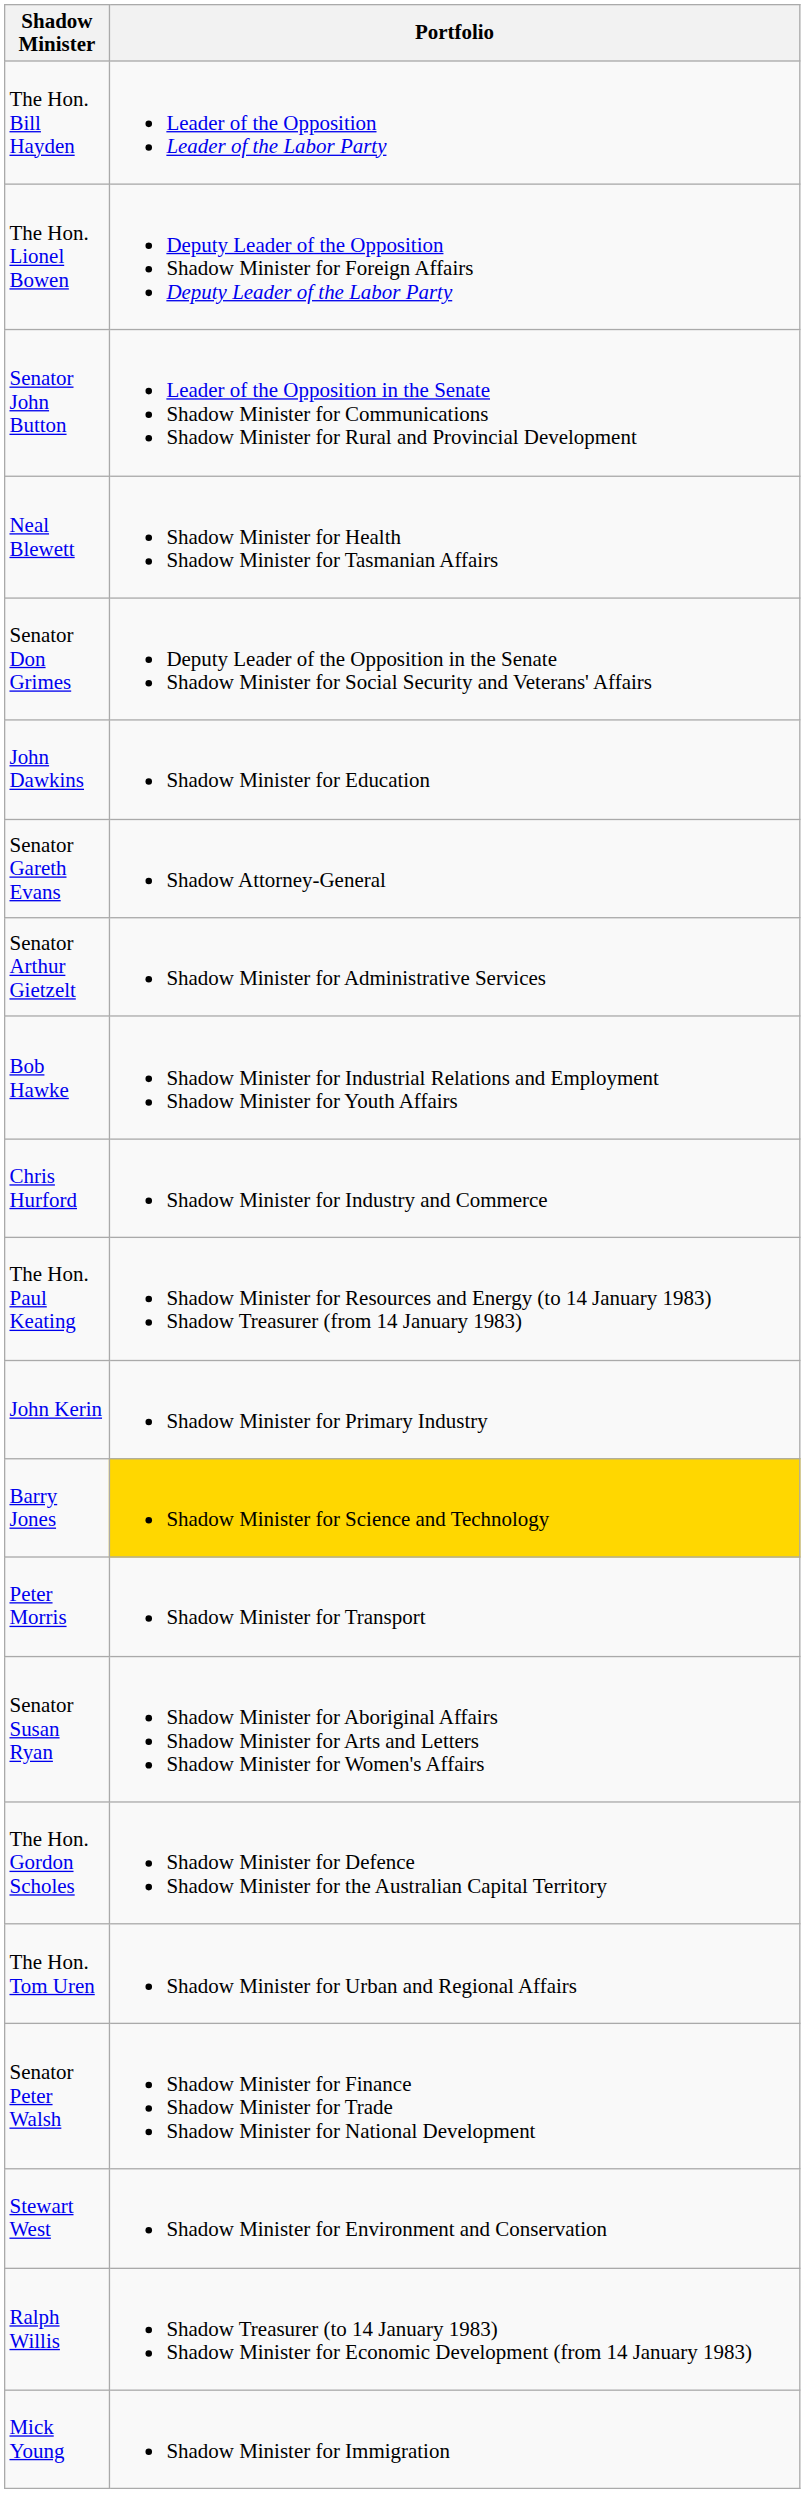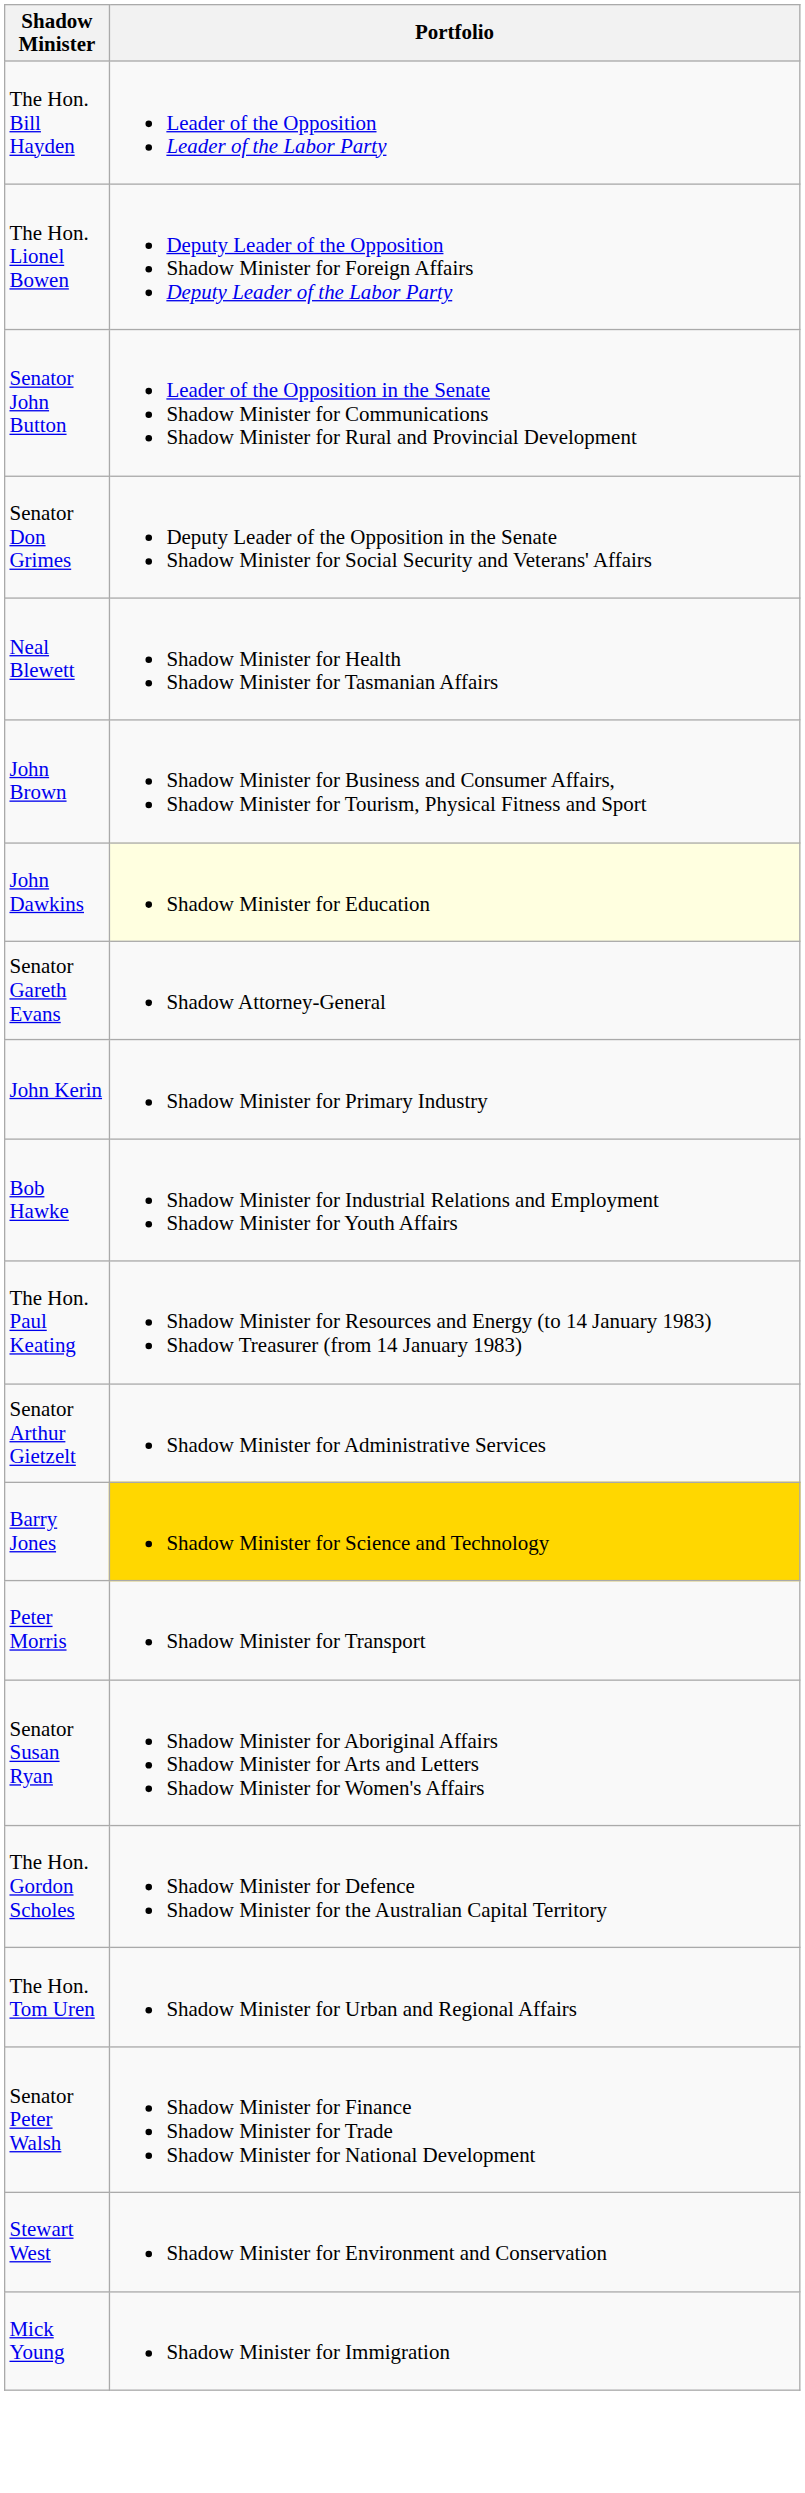rows swapped: Senator Don Grimes <-> Neal Blewett
+ row: John Brown | Shadow Minister for Business and Consumer Affairs, Shadow Minister for Tourism, Physical Fitness and Sport
John Dawkins | Portfolio: no background -> lightyellow background
rows swapped: Senator Arthur Gietzelt <-> John Kerin
- row: Chris Hurford | Shadow Minister for Industry and Commerce
- row: Ralph Willis | Shadow Treasurer (to 14 January 1983) Shadow Minister for Economic Development (from 14 January 1983)
